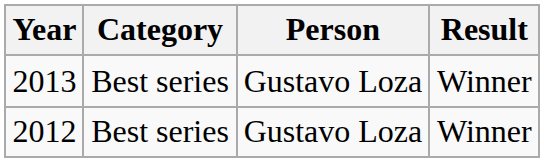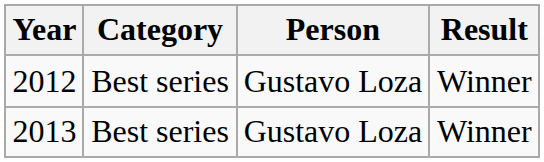rows swapped: 2012 <-> 2013
